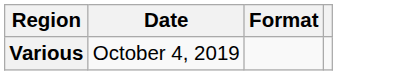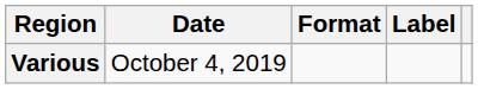+ column: Label
